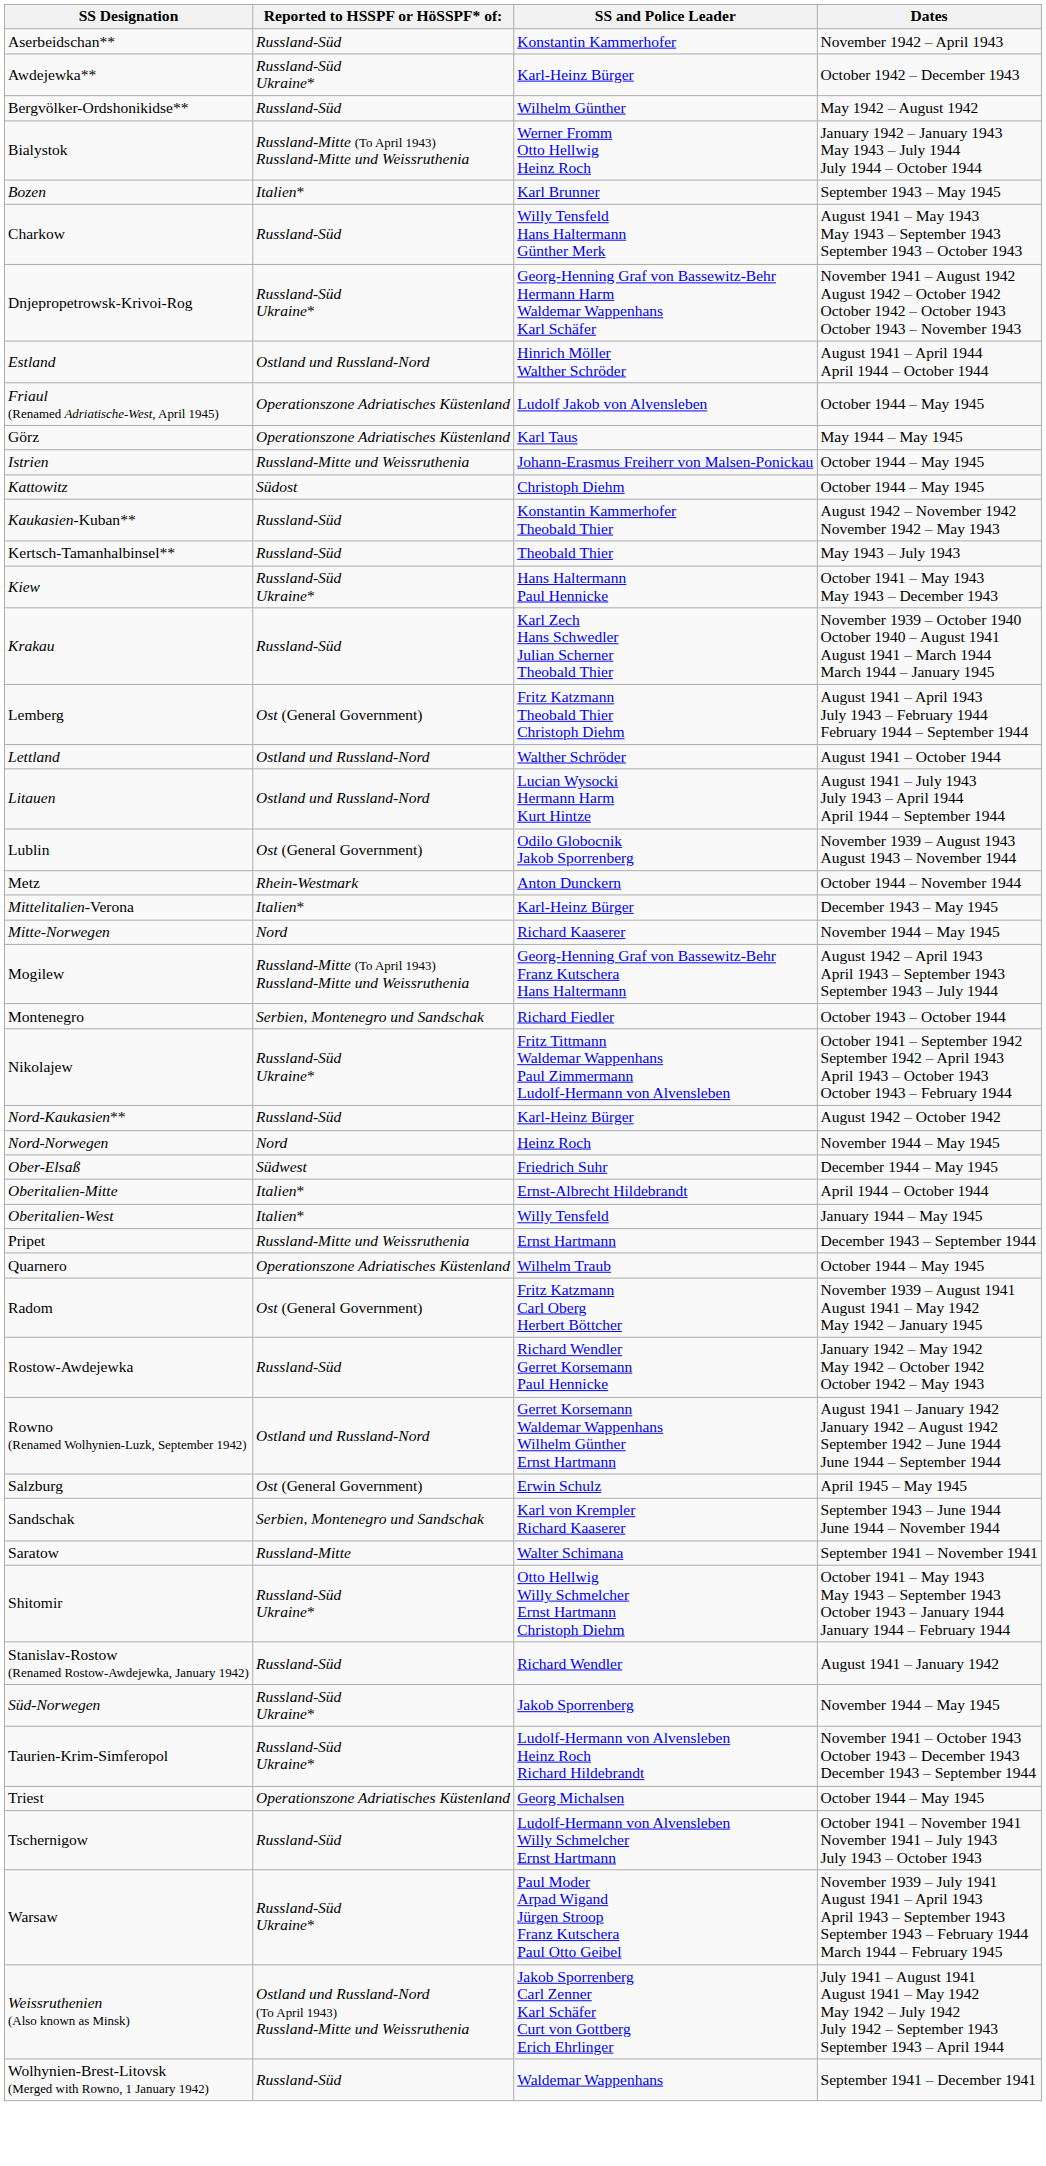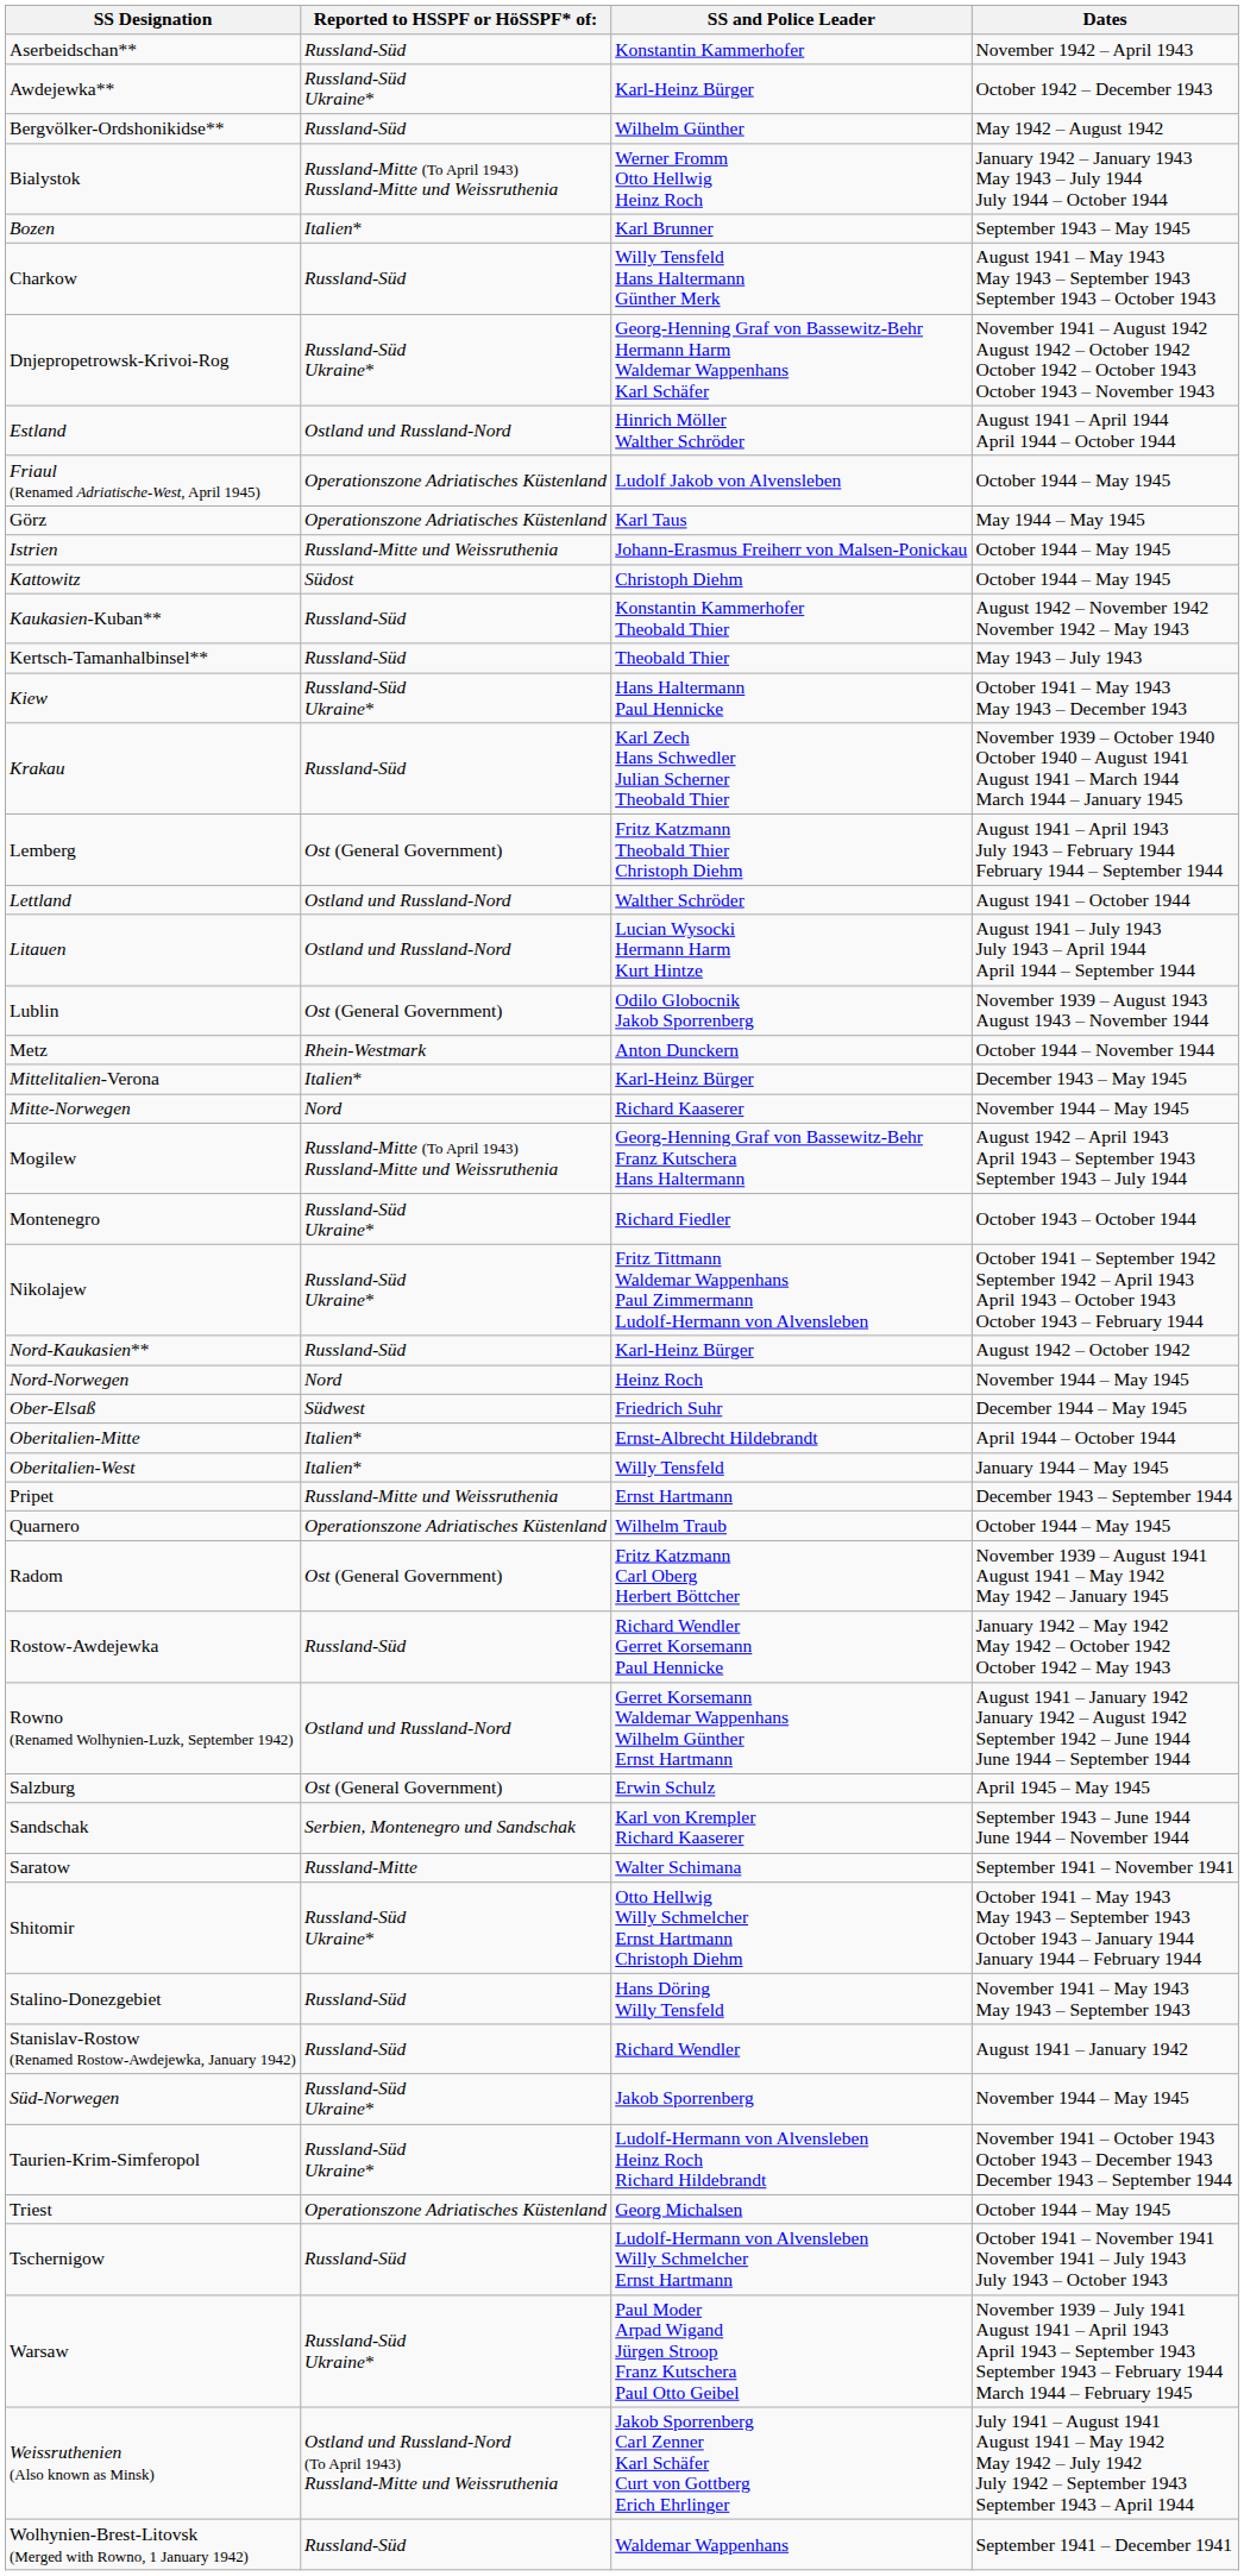Montenegro | Reported to HSSPF or HöSSPF* of:: Serbien, Montenegro und Sandschak -> Russland-Süd Ukraine*
+ row: Stalino-Donezgebiet | Russland-Süd | Hans Döring Willy Tensfeld | November 1941 – May 1943 May 1943 – September 1943
